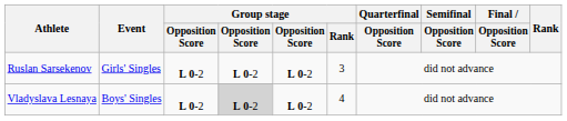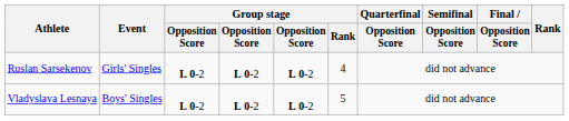Ruslan Sarsekenov | Group stage / Rank: 3 -> 4
Vladyslava Lesnaya | column 4: lightgrey background -> no background
Vladyslava Lesnaya | Group stage / Rank: 4 -> 5
